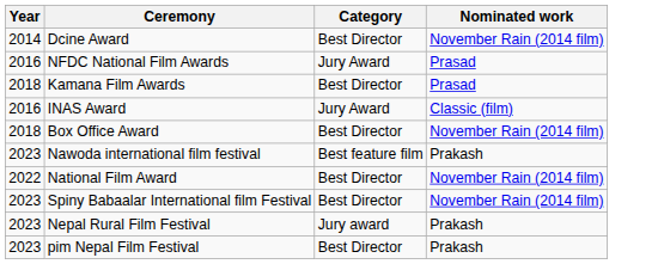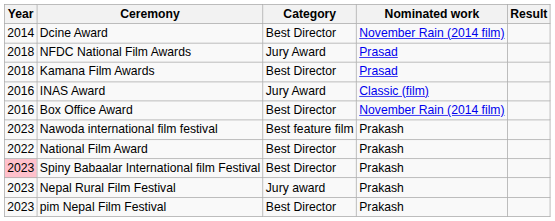+ column: Result
NFDC National Film Awards | Year: 2016 -> 2018
Box Office Award | Year: 2018 -> 2016
National Film Award | Nominated work: November Rain (2014 film) -> Prakash
Spiny Babaalar International film Festival | Year: no background -> pink background
Spiny Babaalar International film Festival | Nominated work: November Rain (2014 film) -> Prakash
